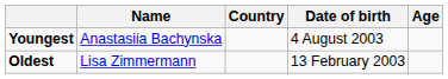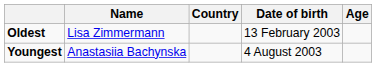rows swapped: Youngest <-> Oldest
